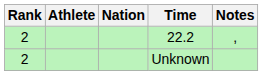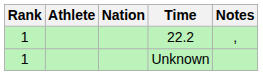22.2 | Rank: 2 -> 1
Unknown | Rank: 2 -> 1
